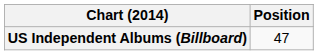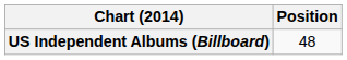US Independent Albums (Billboard) | Position: 47 -> 48
